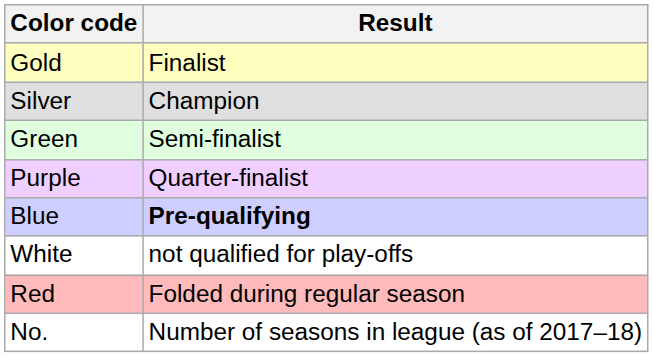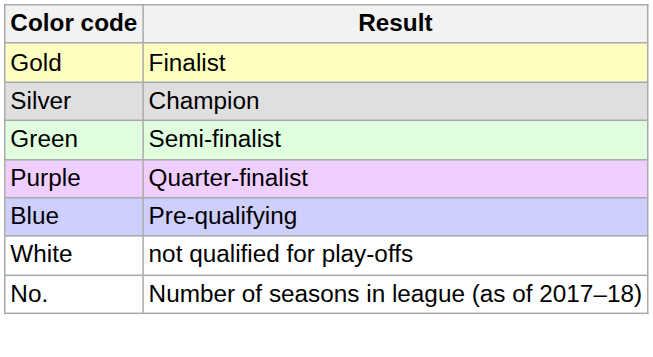Blue | Result: bold -> normal
- row: Red | Folded during regular season
